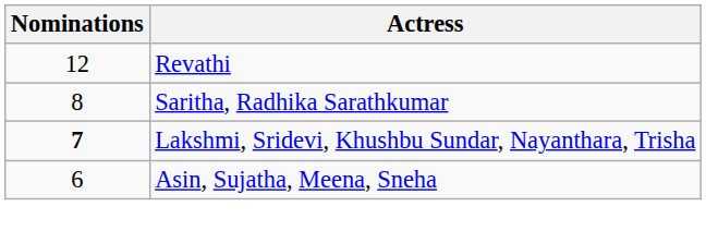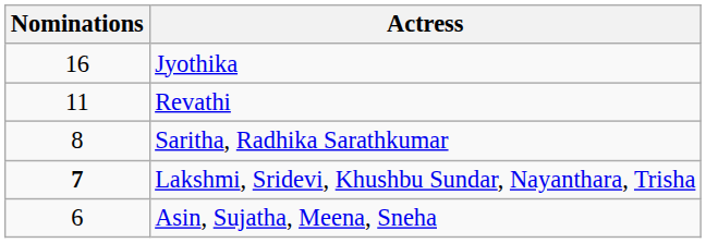+ row: 16 | Jyothika
Revathi | Nominations: 12 -> 11
